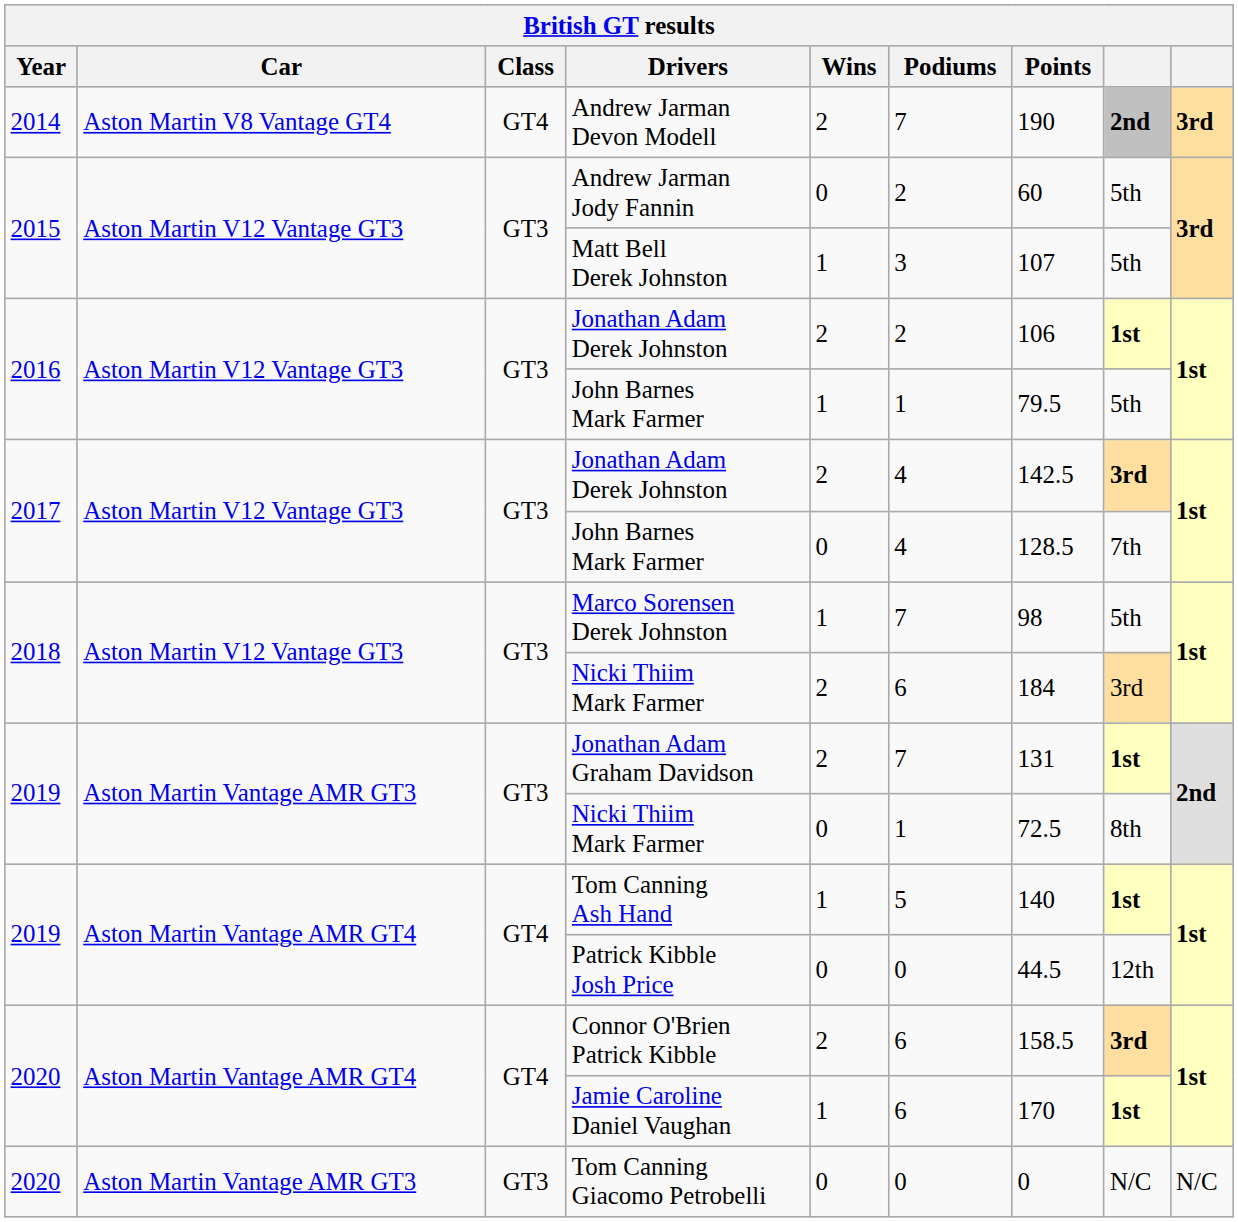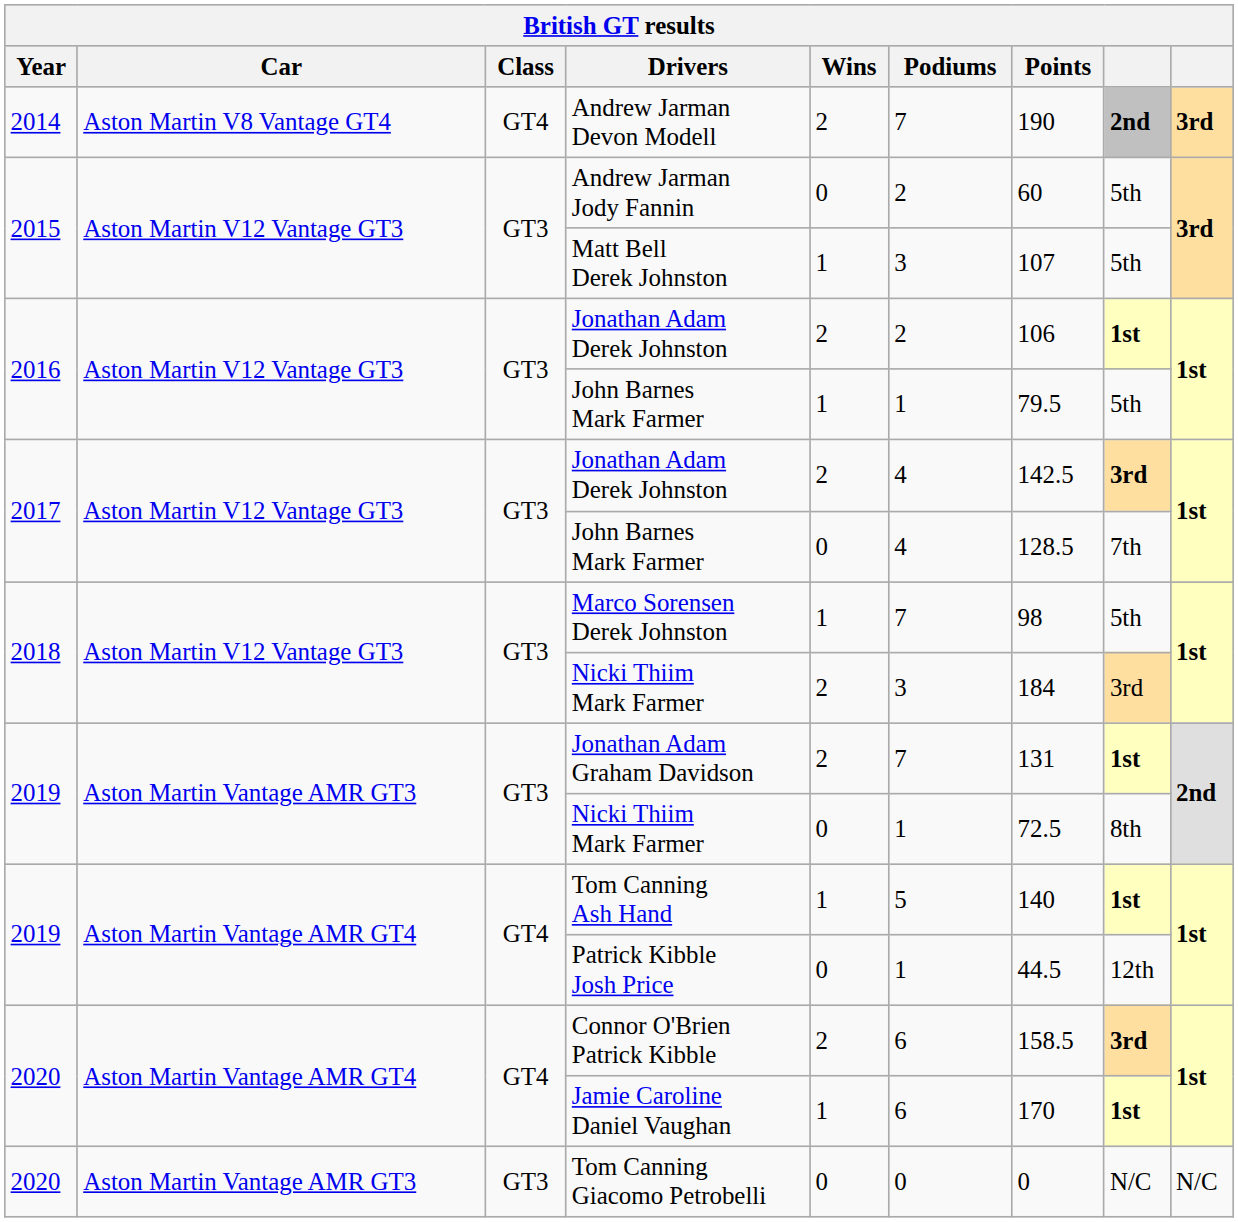2018 / Nicki Thiim Mark Farmer | Podiums: 6 -> 3
Patrick Kibble Josh Price | Podiums: 0 -> 1
